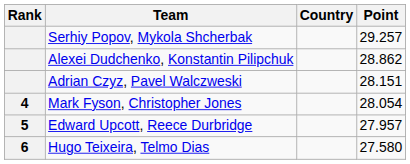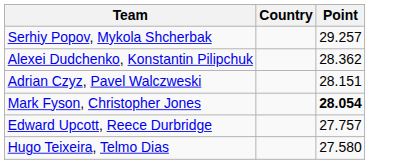- column: Rank | 4 | 5 | 6
Alexei Dudchenko, Konstantin Pilipchuk | Point: 28.862 -> 28.362
Mark Fyson, Christopher Jones | Point: normal -> bold
Edward Upcott, Reece Durbridge | Point: 27.957 -> 27.757
